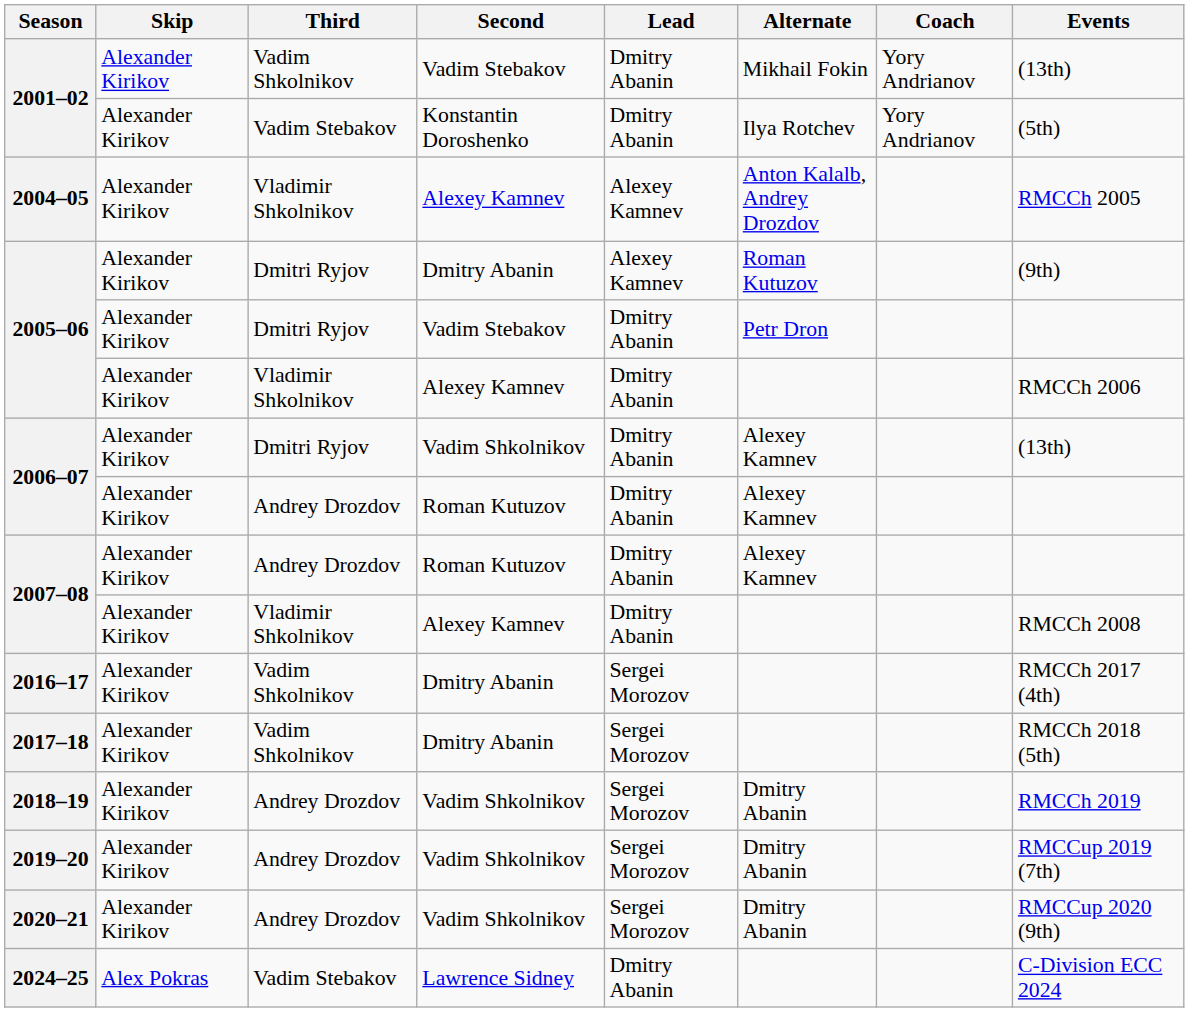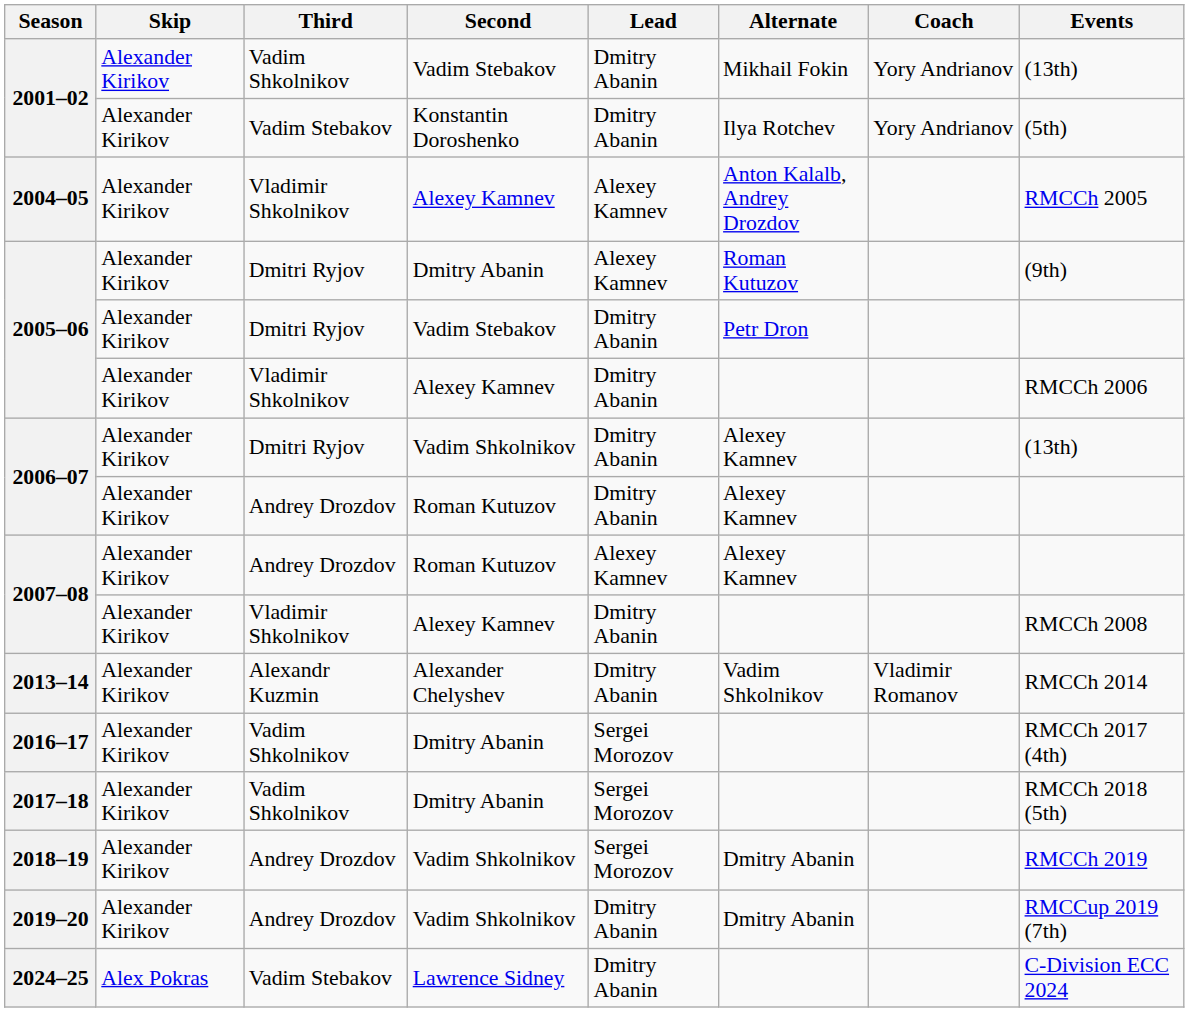2007–08 / Roman Kutuzov | Lead: Dmitry Abanin -> Alexey Kamnev
+ row: 2013–14 | Alexander Kirikov | Alexandr Kuzmin | Alexander Chelyshev | Dmitry Abanin | Vadim Shkolnikov | Vladimir Romanov | RMCCh 2014
2019–20 | Lead: Sergei Morozov -> Dmitry Abanin
- row: 2020–21 | Alexander Kirikov | Andrey Drozdov | Vadim Shkolnikov | Sergei Morozov | Dmitry Abanin | RMCCup 2020 (9th)
